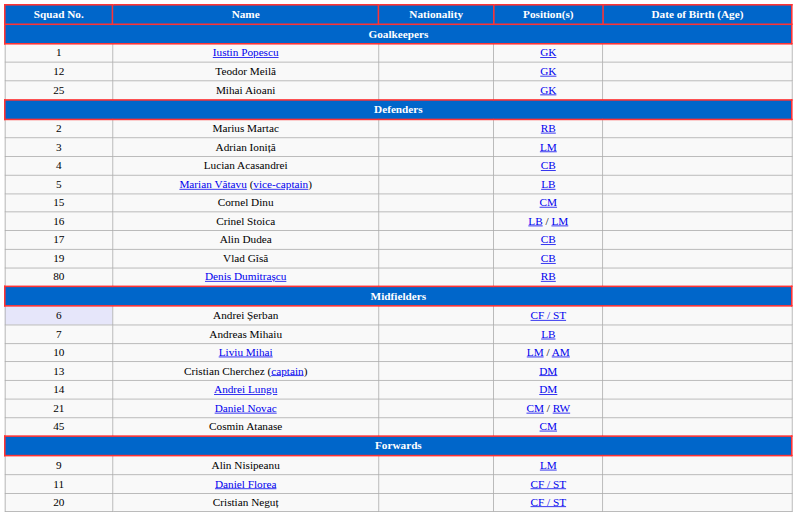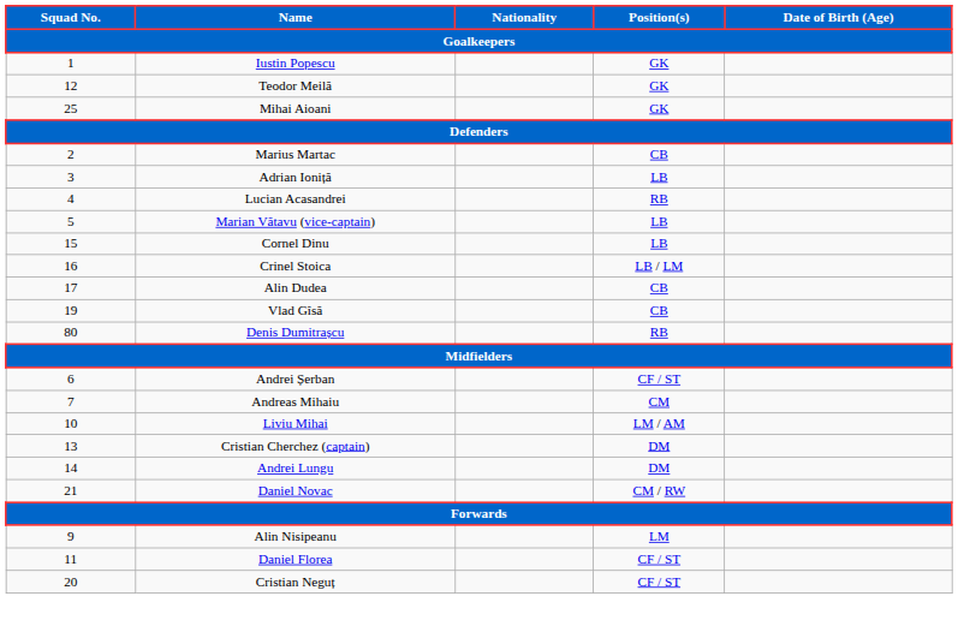Marius Martac | Position(s): RB -> CB
Adrian Ioniță | Position(s): LM -> LB
Lucian Acasandrei | Position(s): CB -> RB
Cornel Dinu | Position(s): CM -> LB
Andrei Șerban | Squad No.: lavender background -> no background
Andreas Mihaiu | Position(s): LB -> CM
- row: 45 | Cosmin Atanase | CM
